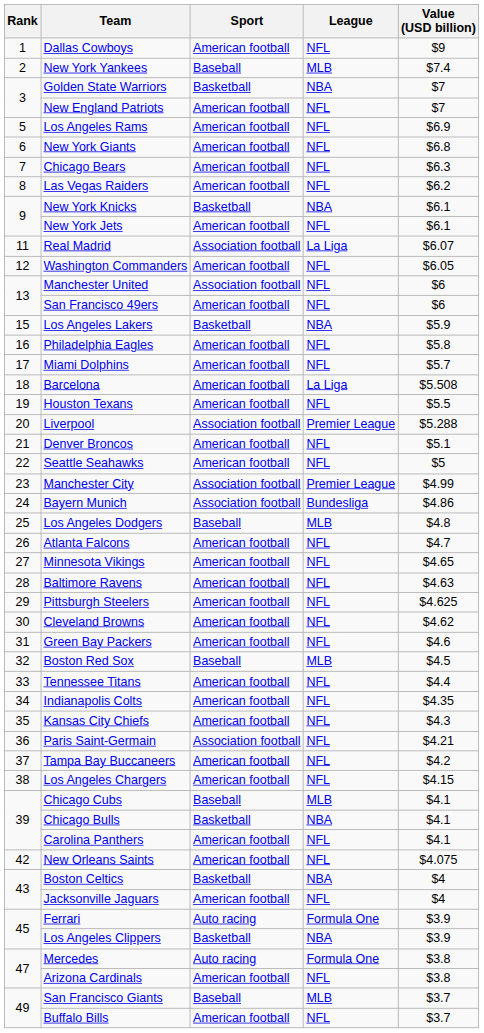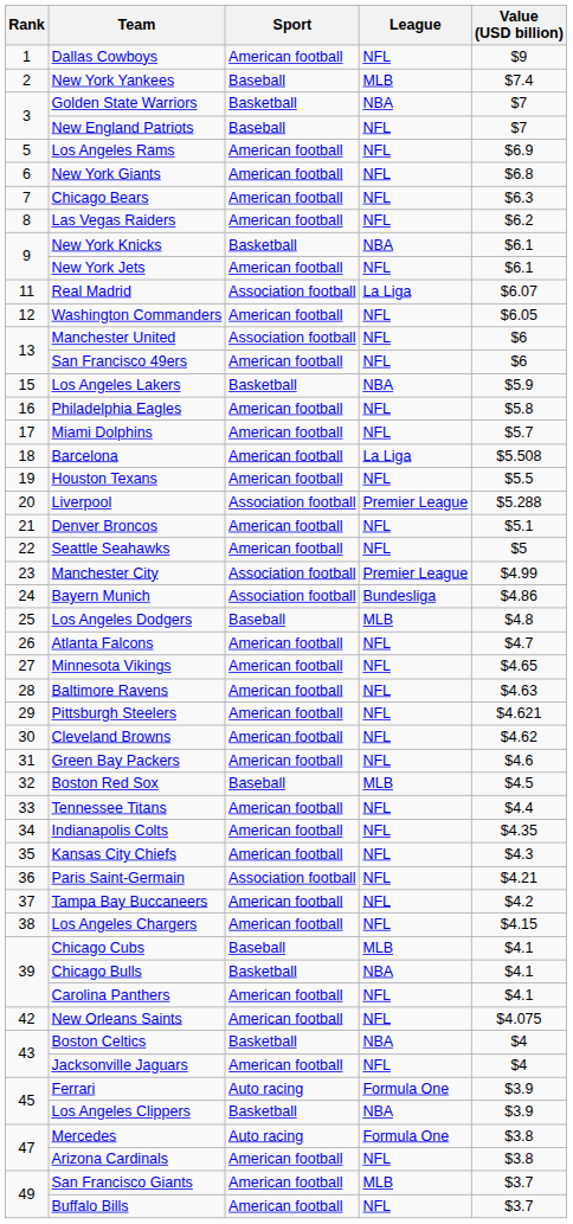New England Patriots | Sport: American football -> Baseball
Pittsburgh Steelers | Value (USD billion): $4.625 -> $4.621
San Francisco Giants | Sport: Baseball -> American football
